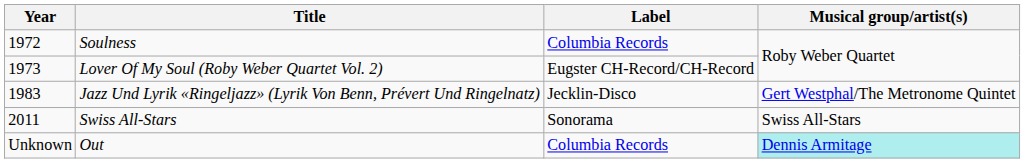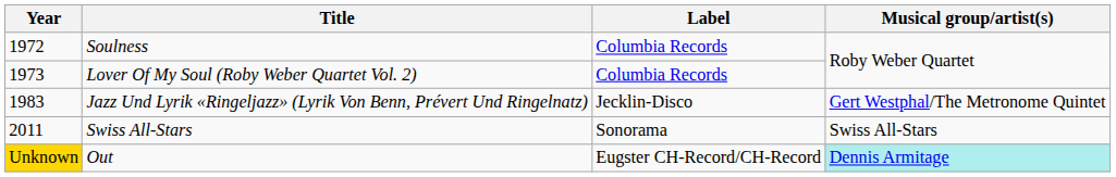Lover Of My Soul (Roby Weber Quartet Vol. 2) | Label: Eugster CH-Record/CH-Record -> Columbia Records
Out | Year: no background -> gold background
Out | Label: Columbia Records -> Eugster CH-Record/CH-Record
